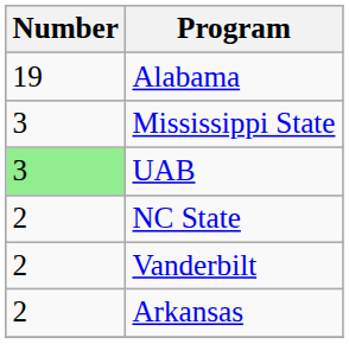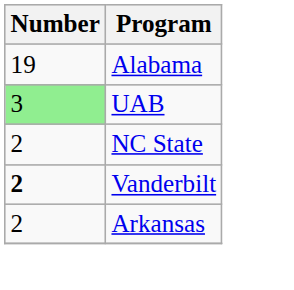- row: 3 | Mississippi State
Vanderbilt | Number: normal -> bold
